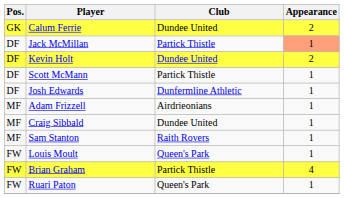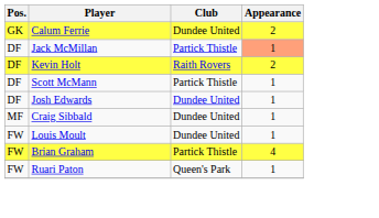Kevin Holt | Club: Dundee United -> Raith Rovers
Josh Edwards | Club: Dunfermline Athletic -> Dundee United
- row: MF | Adam Frizzell | Airdrieonians | 1
- row: MF | Sam Stanton | Raith Rovers | 1
Louis Moult | Club: Queen's Park -> Dundee United
